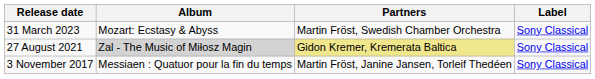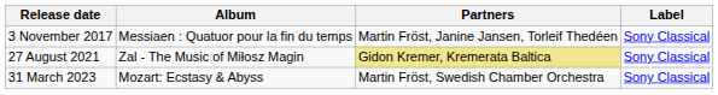rows swapped: 3 November 2017 <-> 31 March 2023
27 August 2021 | Album: lightgrey background -> no background
